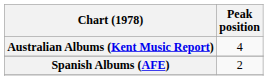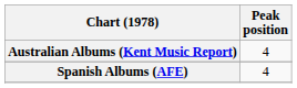Spanish Albums (AFE) | Peak position: 2 -> 4
